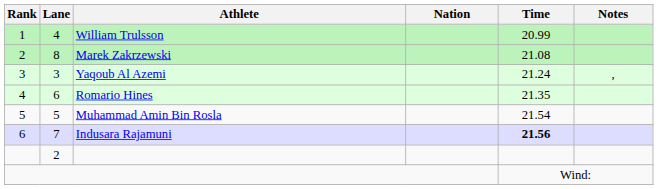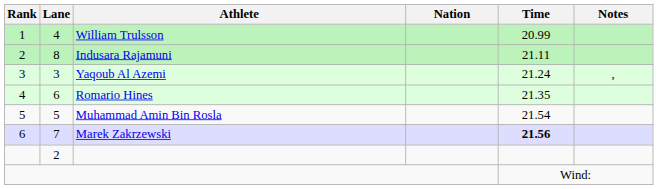8 | Athlete: Marek Zakrzewski -> Indusara Rajamuni
8 | Time: 21.08 -> 21.11
7 | Athlete: Indusara Rajamuni -> Marek Zakrzewski
